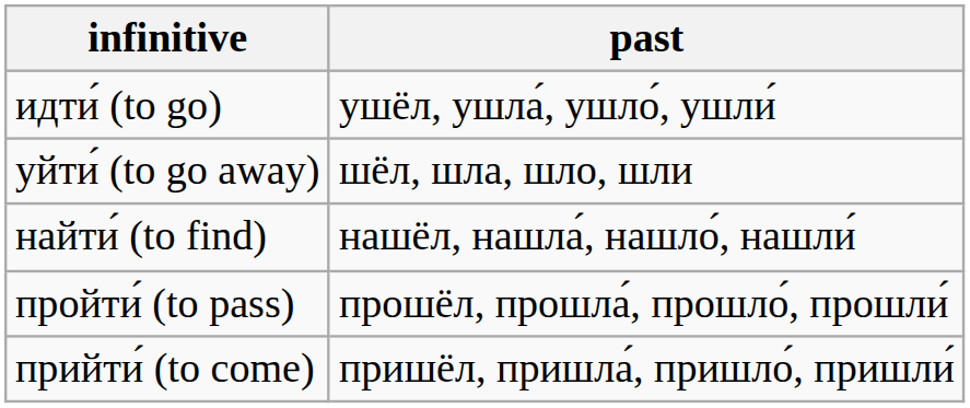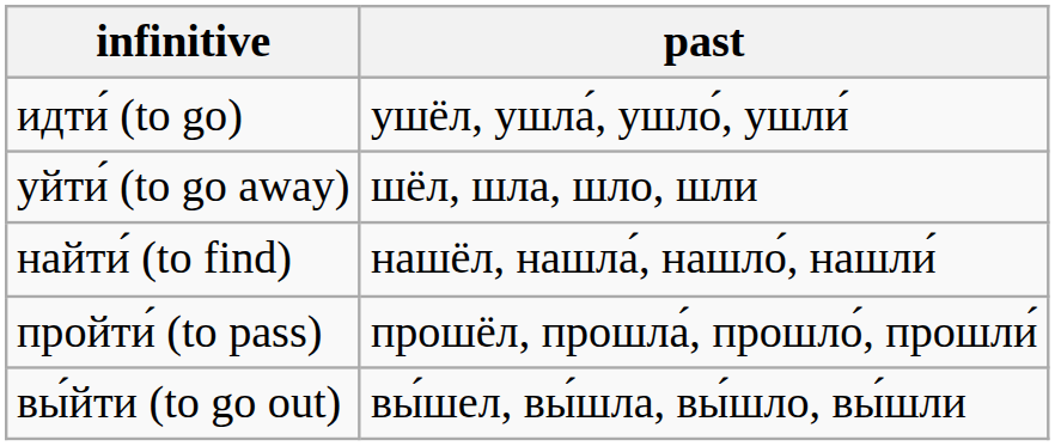- row: прийти́ (to come) | пришёл, пришла́, пришло́, пришли́
+ row: вы́йти (to go out) | вы́шел, вы́шла, вы́шло, вы́шли
